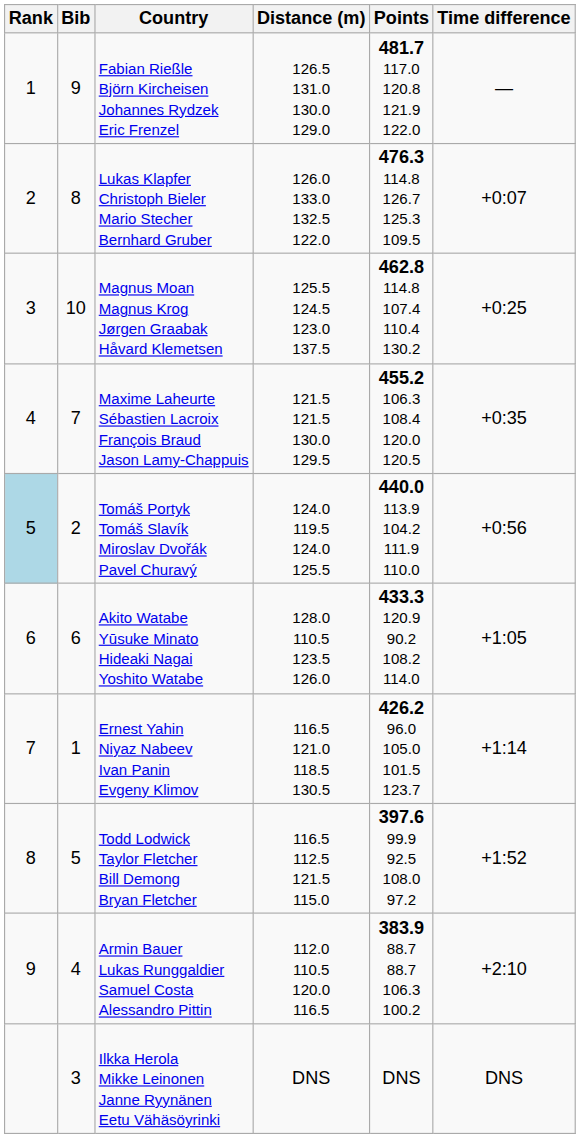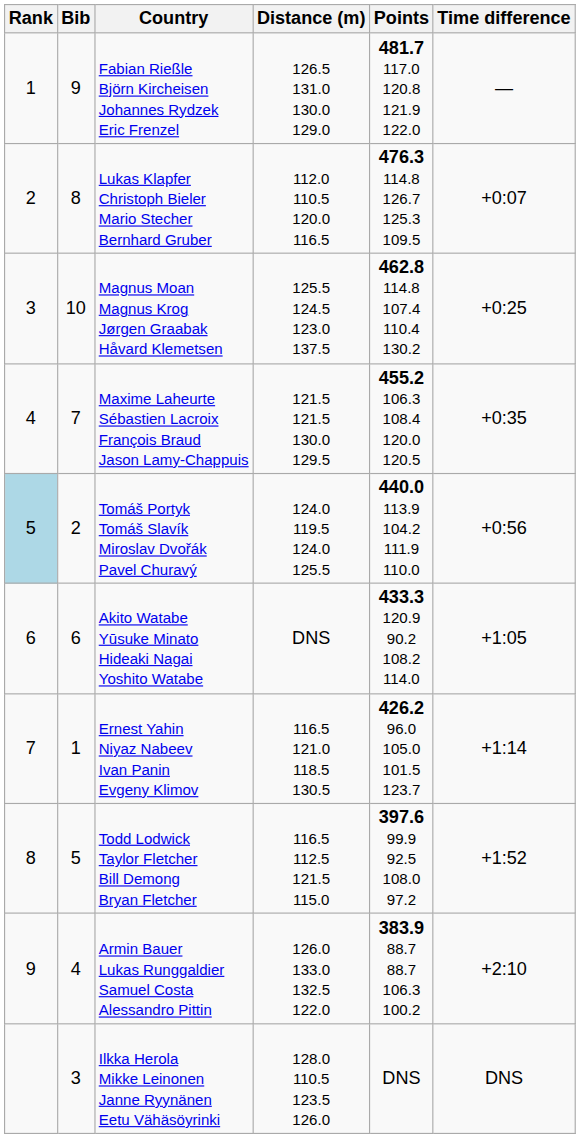Lukas Klapfer Christoph Bieler Mario Stecher Bernhard Gruber | Distance (m): 126.0 133.0 132.5 122.0 -> 112.0 110.5 120.0 116.5
Akito Watabe Yūsuke Minato Hideaki Nagai Yoshito Watabe | Distance (m): 128.0 110.5 123.5 126.0 -> DNS
Armin Bauer Lukas Runggaldier Samuel Costa Alessandro Pittin | Distance (m): 112.0 110.5 120.0 116.5 -> 126.0 133.0 132.5 122.0
Ilkka Herola Mikke Leinonen Janne Ryynänen Eetu Vähäsöyrinki | Distance (m): DNS -> 128.0 110.5 123.5 126.0
